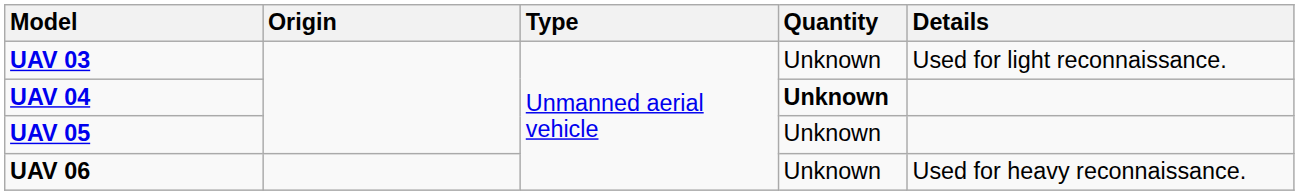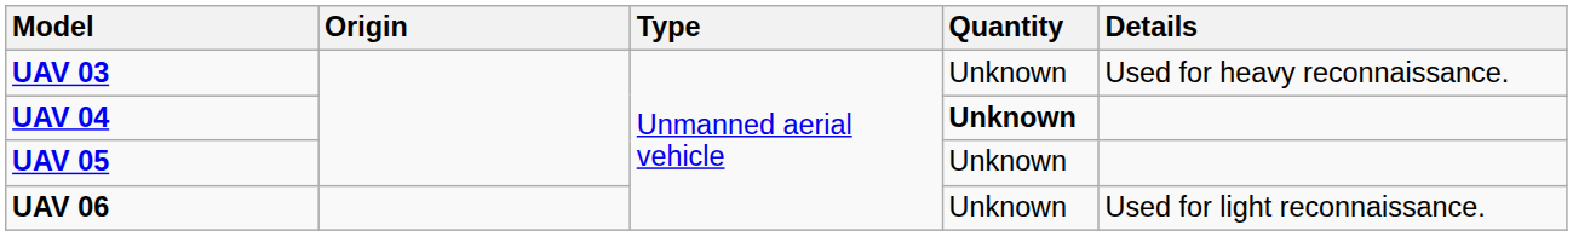UAV 03 | Details: Used for light reconnaissance. -> Used for heavy reconnaissance.
UAV 06 | Details: Used for heavy reconnaissance. -> Used for light reconnaissance.
